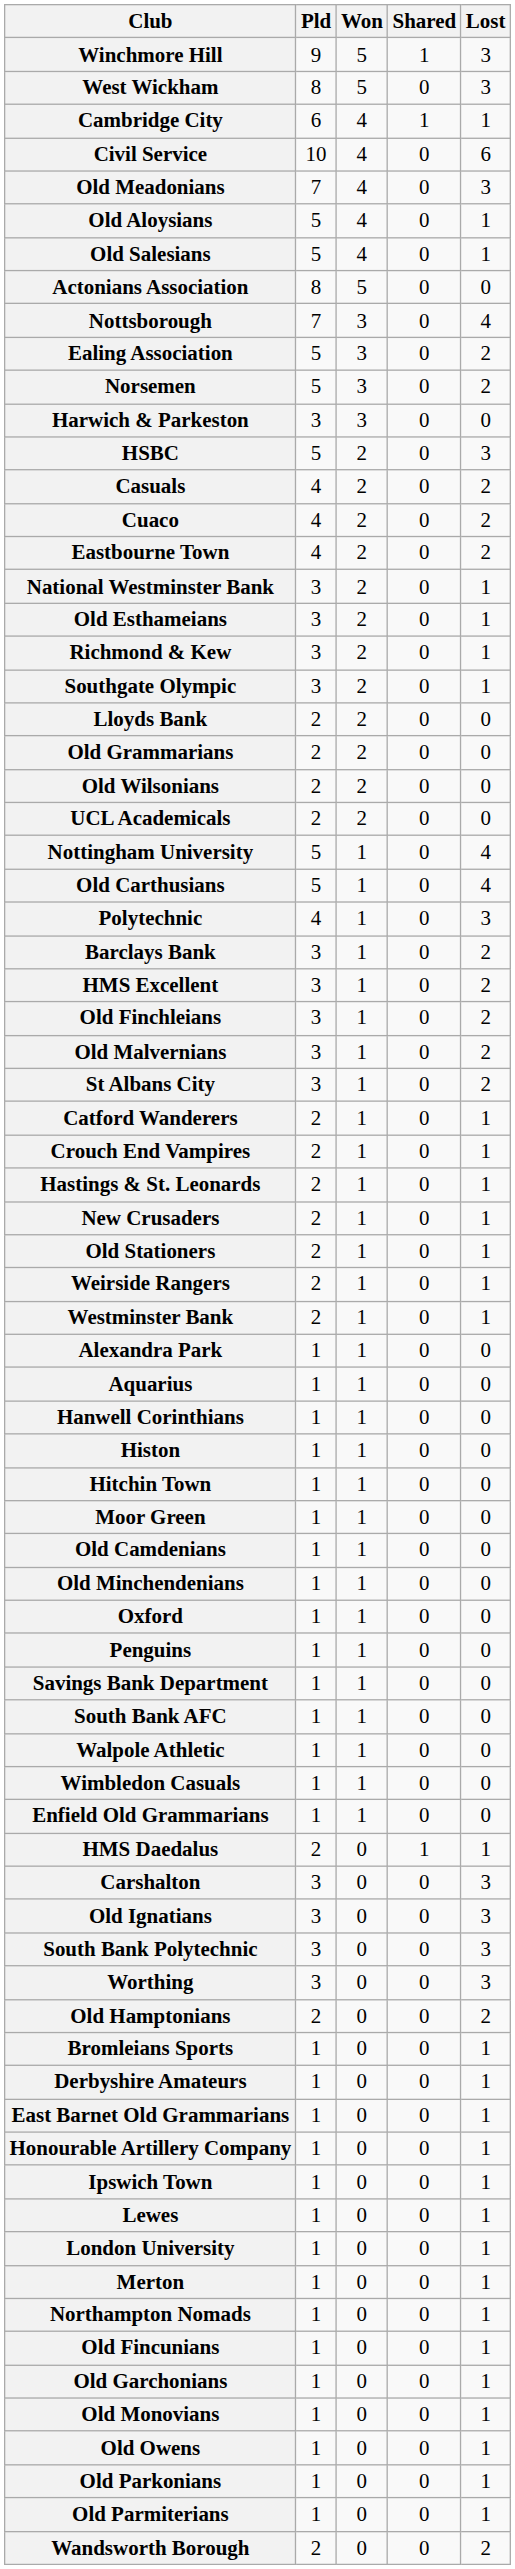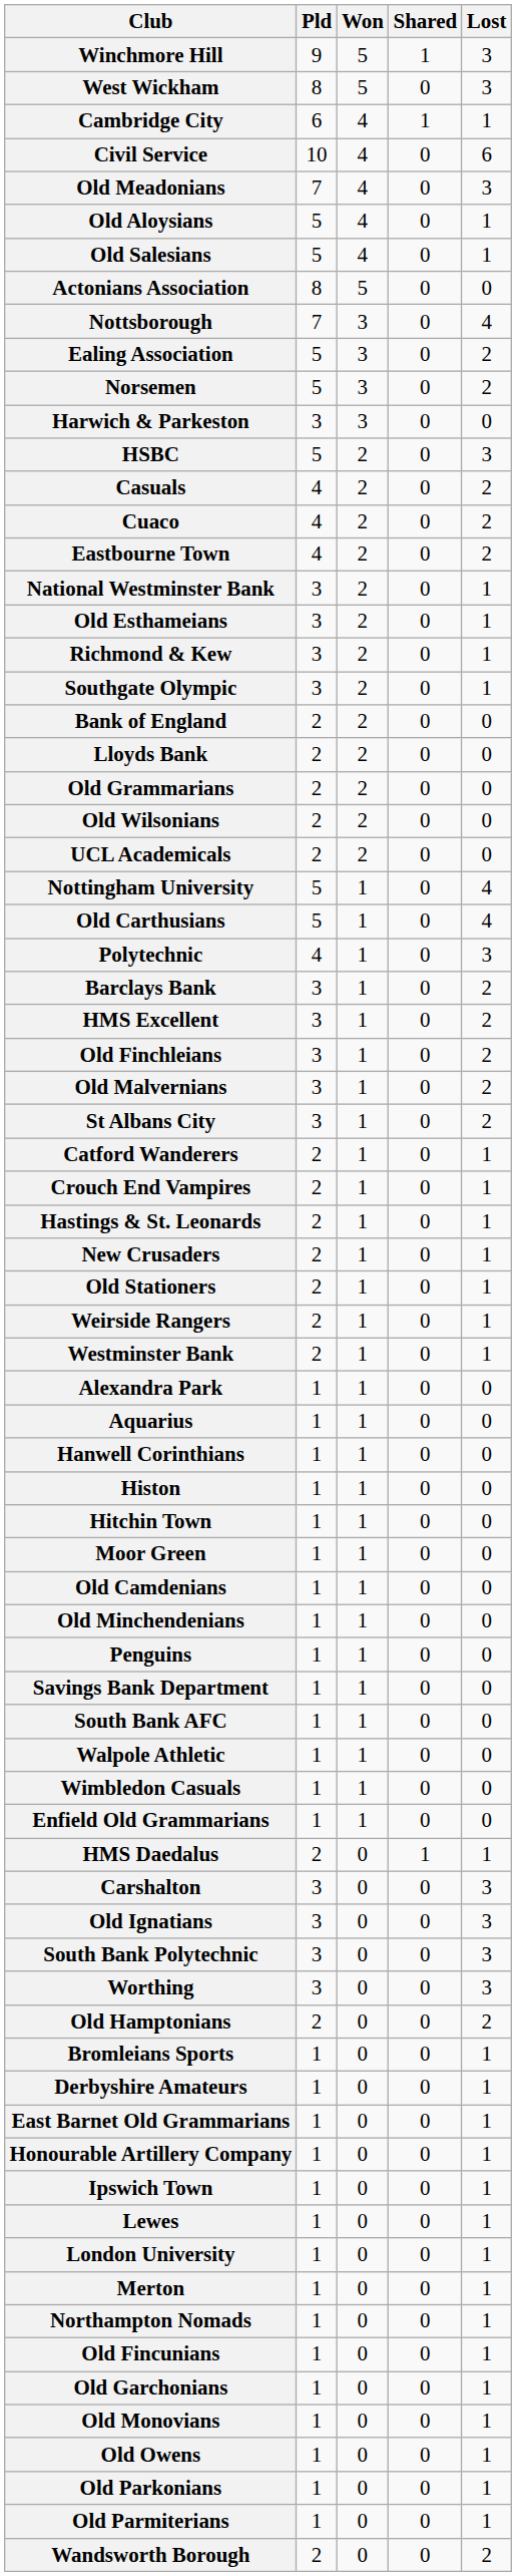+ row: Bank of England | 2 | 2 | 0 | 0
- row: Oxford | 1 | 1 | 0 | 0
